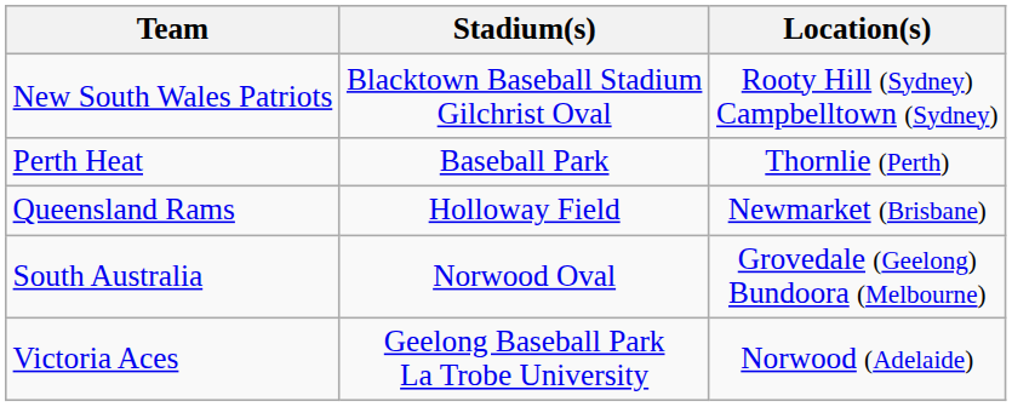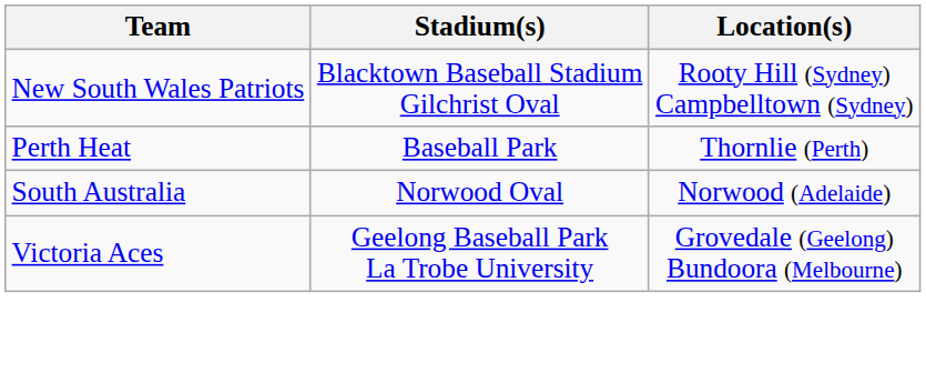- row: Queensland Rams | Holloway Field | Newmarket (Brisbane)
South Australia | Location(s): Grovedale (Geelong) Bundoora (Melbourne) -> Norwood (Adelaide)
Victoria Aces | Location(s): Norwood (Adelaide) -> Grovedale (Geelong) Bundoora (Melbourne)
